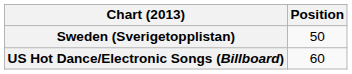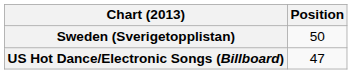US Hot Dance/Electronic Songs (Billboard) | Position: 60 -> 47
